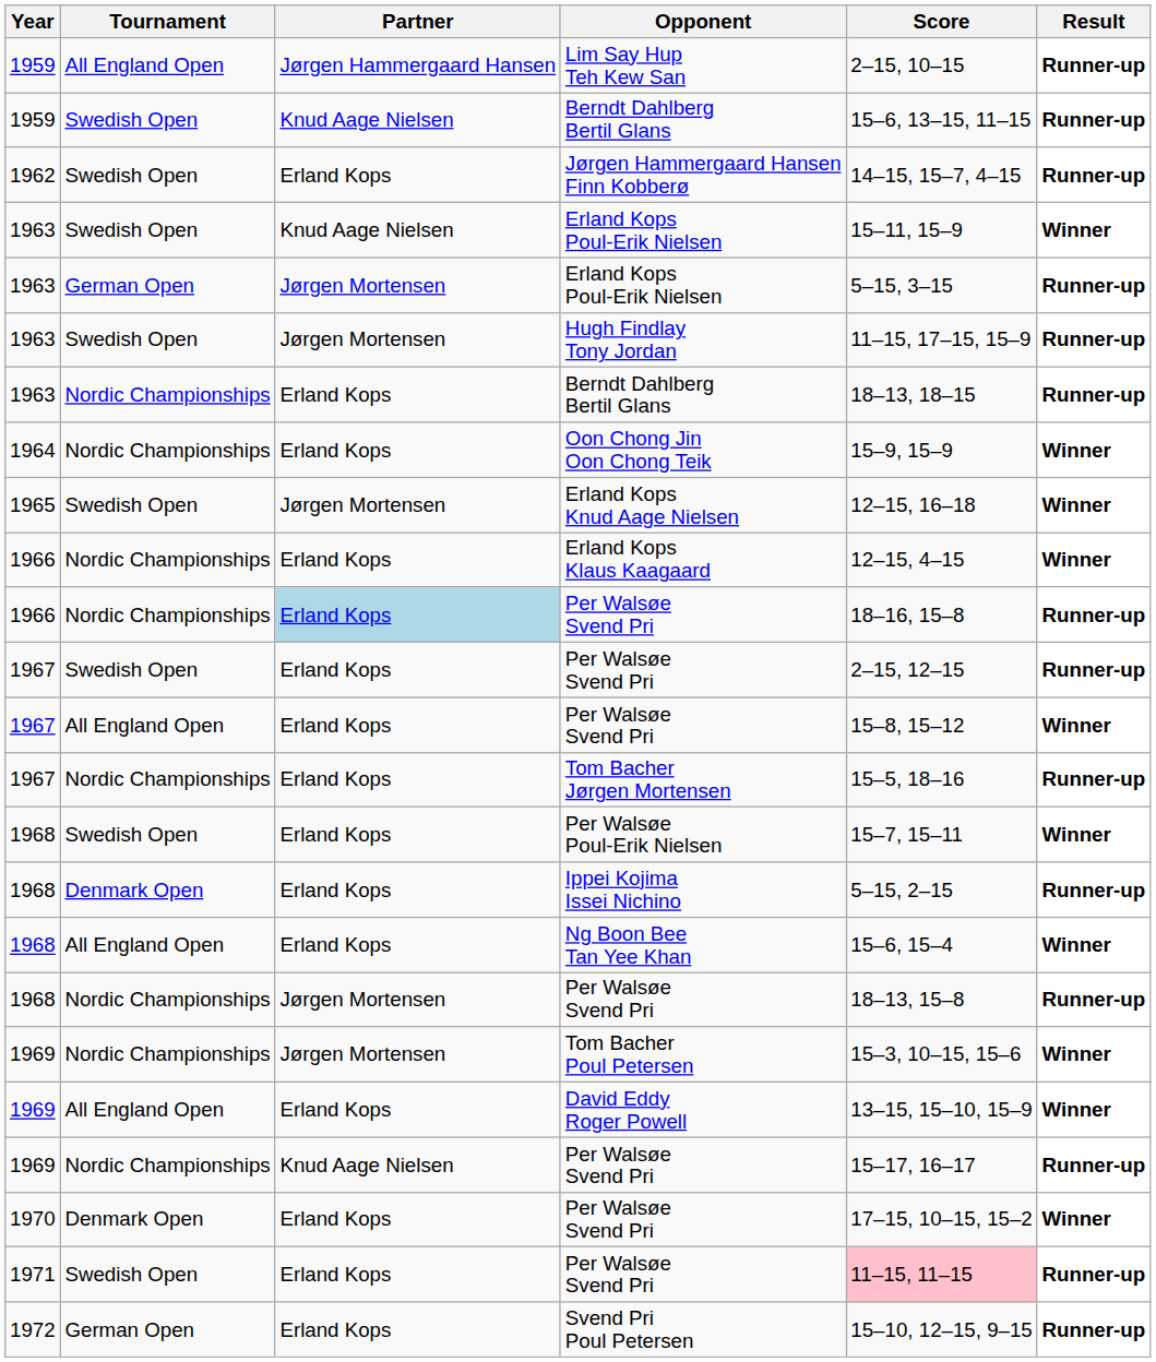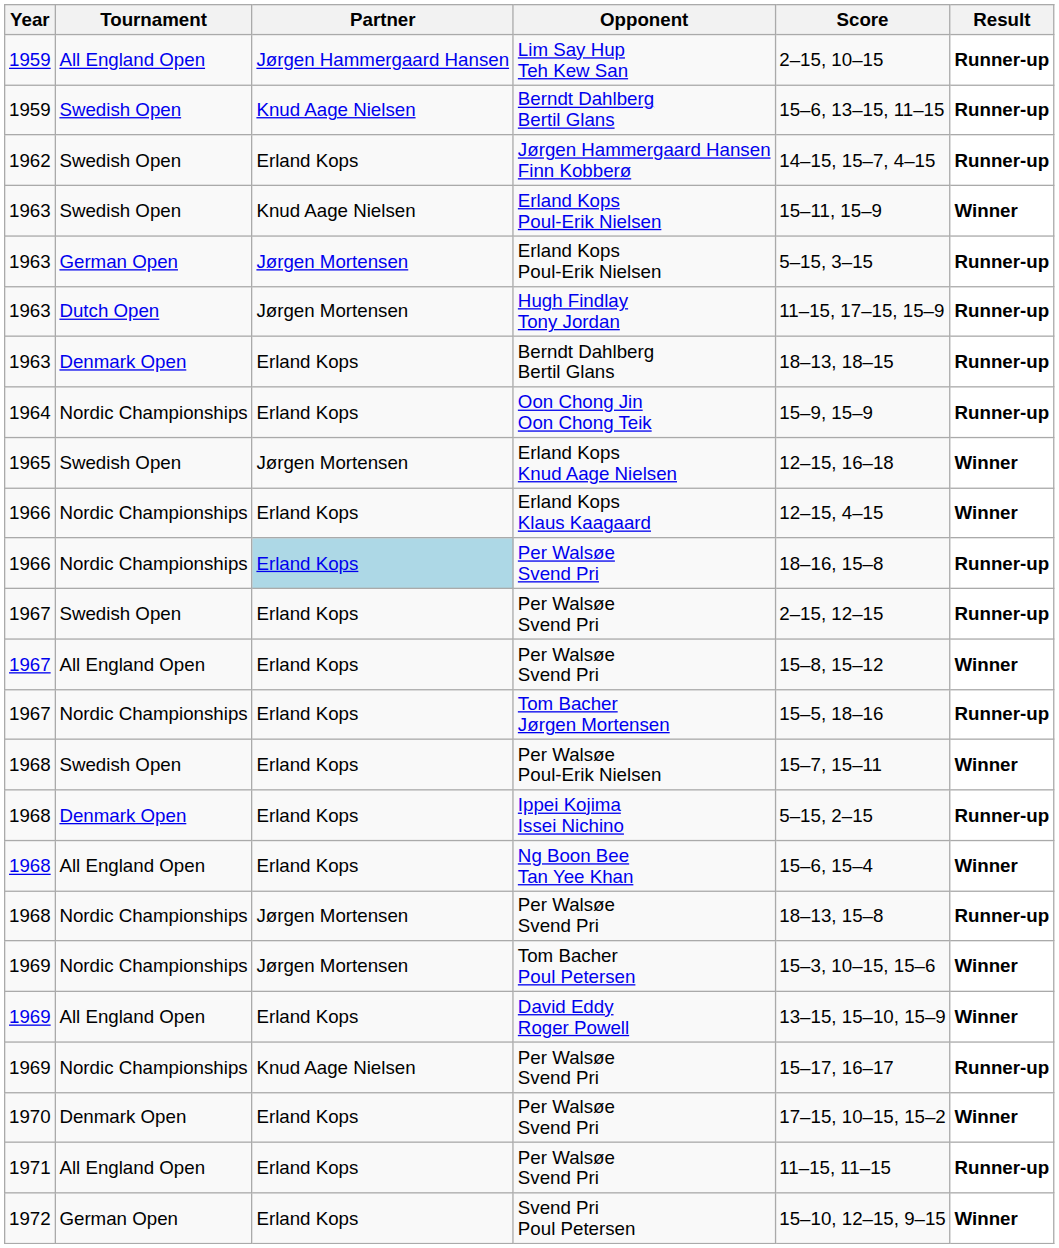Hugh Findlay Tony Jordan | Tournament: Swedish Open -> Dutch Open
1963 / Berndt Dahlberg Bertil Glans | Tournament: Nordic Championships -> Denmark Open
Oon Chong Jin Oon Chong Teik | Result: Winner -> Runner-up
1971 / Per Walsøe Svend Pri | Tournament: Swedish Open -> All England Open
1971 / Per Walsøe Svend Pri | Score: pink background -> no background
Svend Pri Poul Petersen | Result: Runner-up -> Winner
